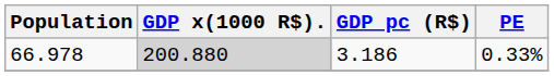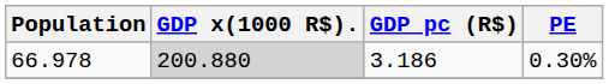66.978 | PE: 0.33% -> 0.30%
